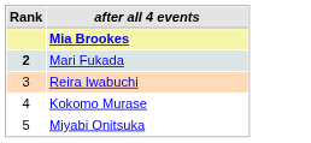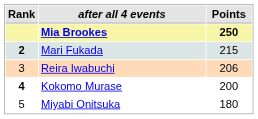+ column: Points | 250 | 215 | 206 | 200 | 180
Kokomo Murase | Rank: normal -> bold
